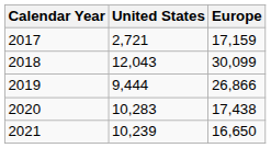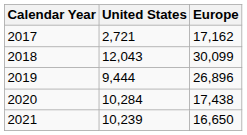2017 | Europe: 17,159 -> 17,162
2019 | Europe: 26,866 -> 26,896
2020 | United States: 10,283 -> 10,284
